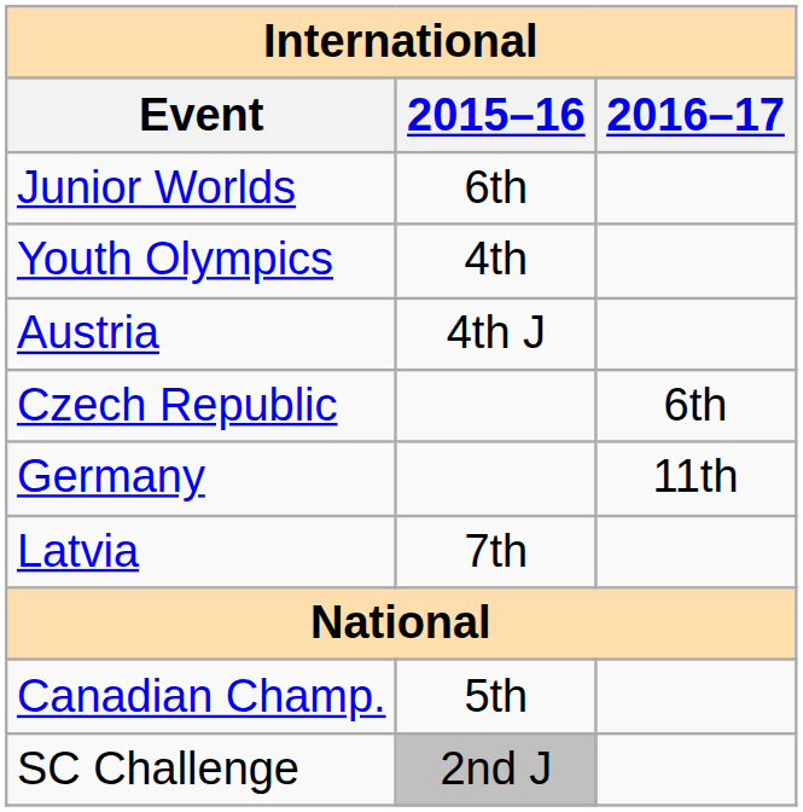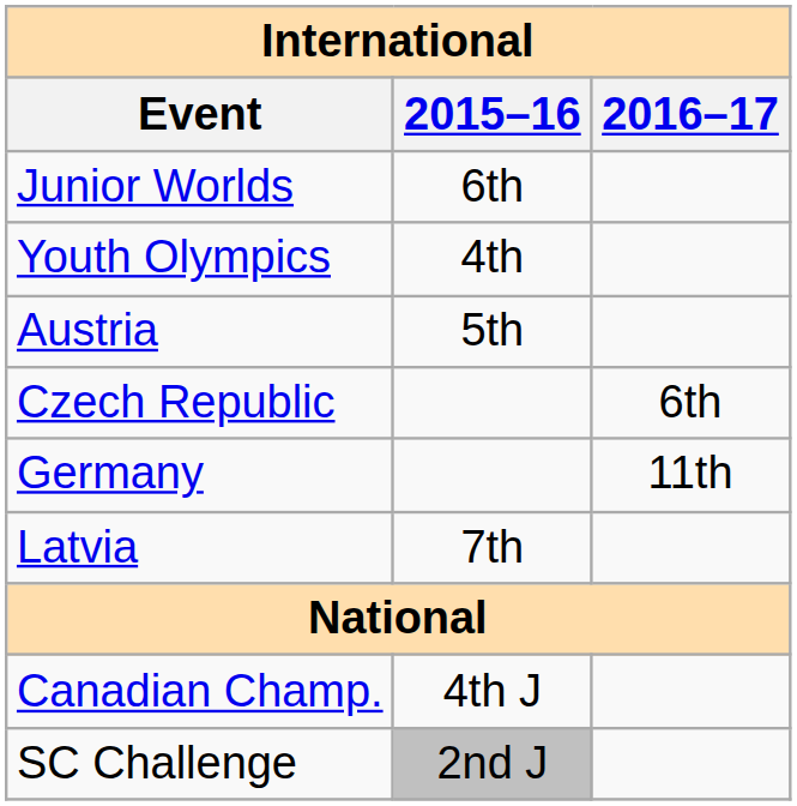Austria | 2015–16: 4th J -> 5th
Canadian Champ. | 2015–16: 5th -> 4th J
